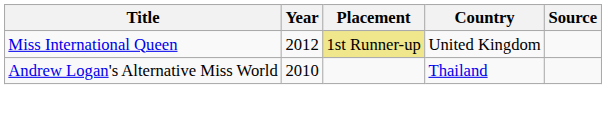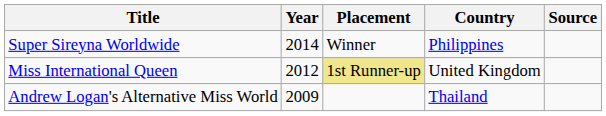+ row: Super Sireyna Worldwide | 2014 | Winner | Philippines
Andrew Logan's Alternative Miss World | Year: 2010 -> 2009
